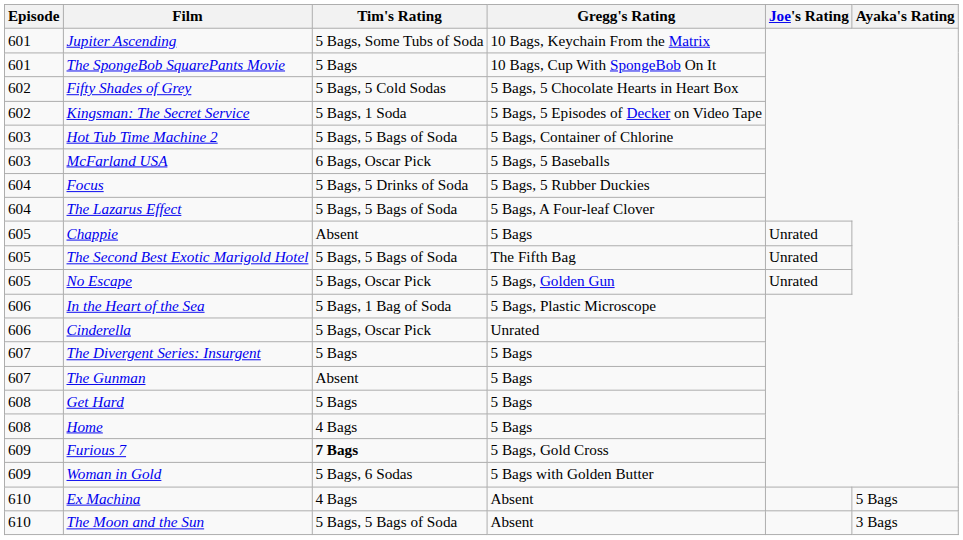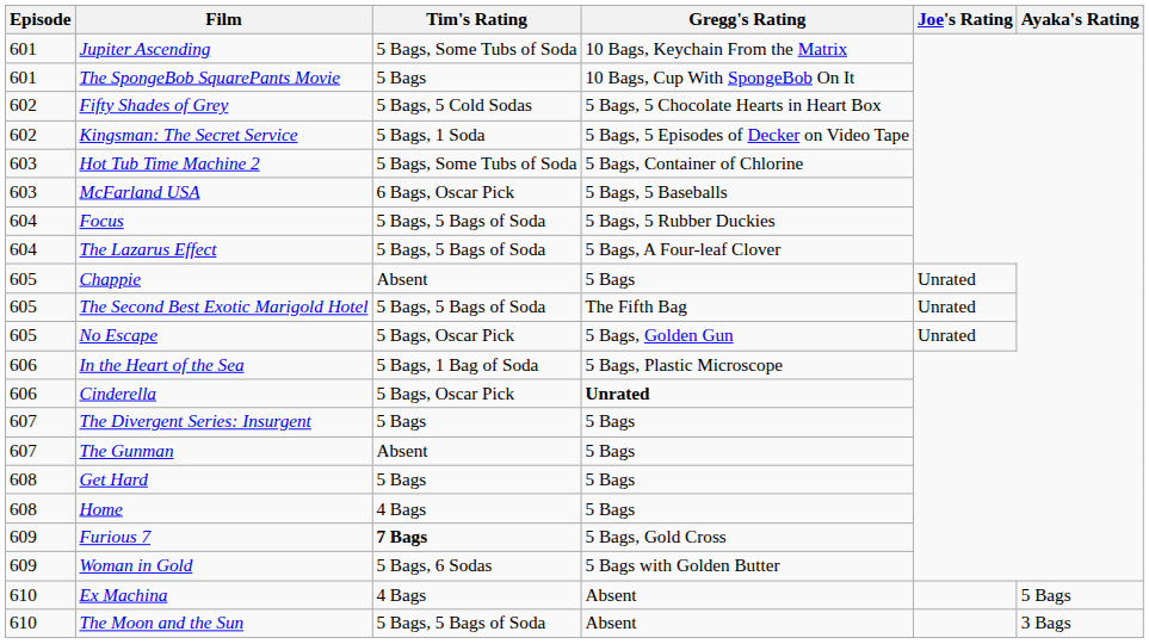Hot Tub Time Machine 2 | Tim's Rating: 5 Bags, 5 Bags of Soda -> 5 Bags, Some Tubs of Soda
Focus | Tim's Rating: 5 Bags, 5 Drinks of Soda -> 5 Bags, 5 Bags of Soda
Cinderella | Gregg's Rating: normal -> bold
